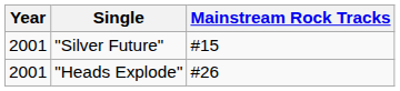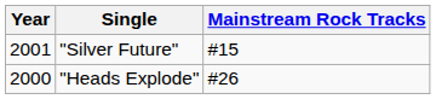"Heads Explode" | Year: 2001 -> 2000
